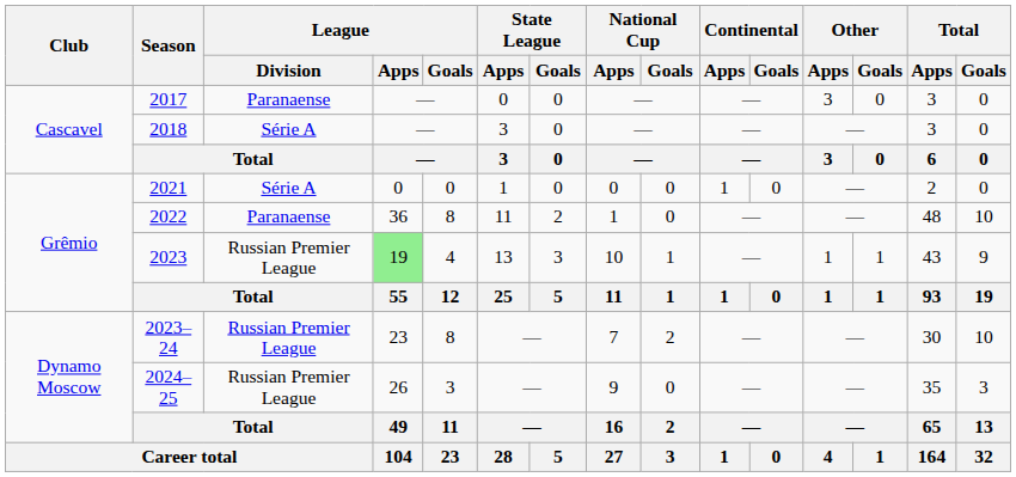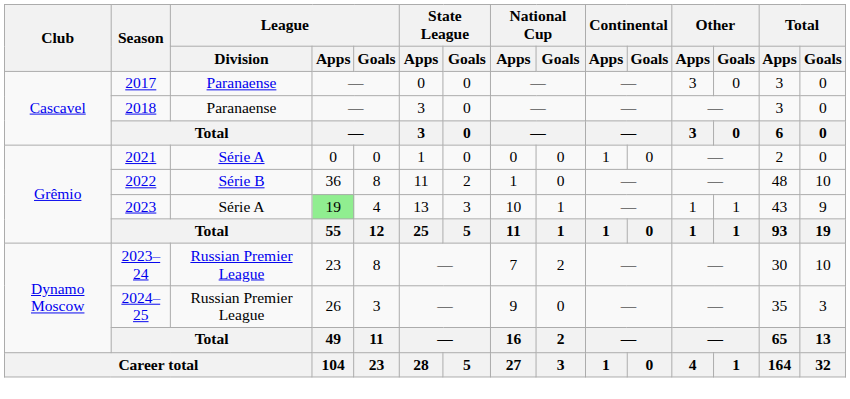2018 | League / Division: Série A -> Paranaense
2022 | League / Division: Paranaense -> Série B
2023 | League / Division: Russian Premier League -> Série A
